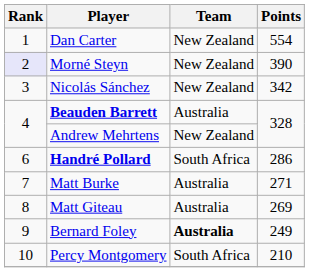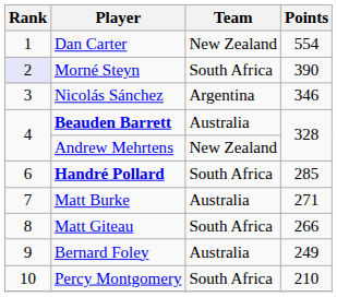Morné Steyn | Team: New Zealand -> South Africa
Nicolás Sánchez | Team: New Zealand -> Argentina
Nicolás Sánchez | Points: 342 -> 346
Handré Pollard | Points: 286 -> 285
Matt Giteau | Team: Australia -> South Africa
Matt Giteau | Points: 269 -> 266
Bernard Foley | Team: bold -> normal
